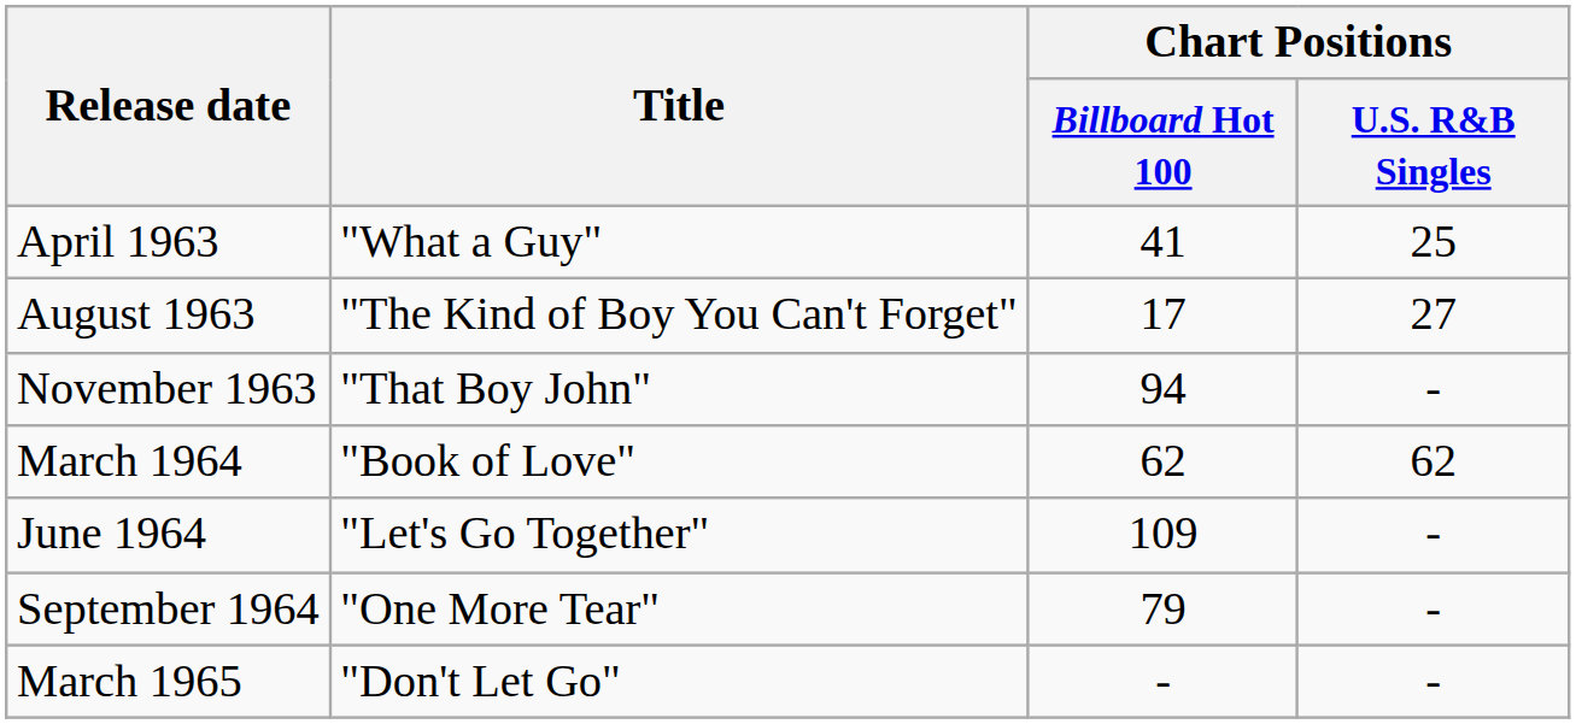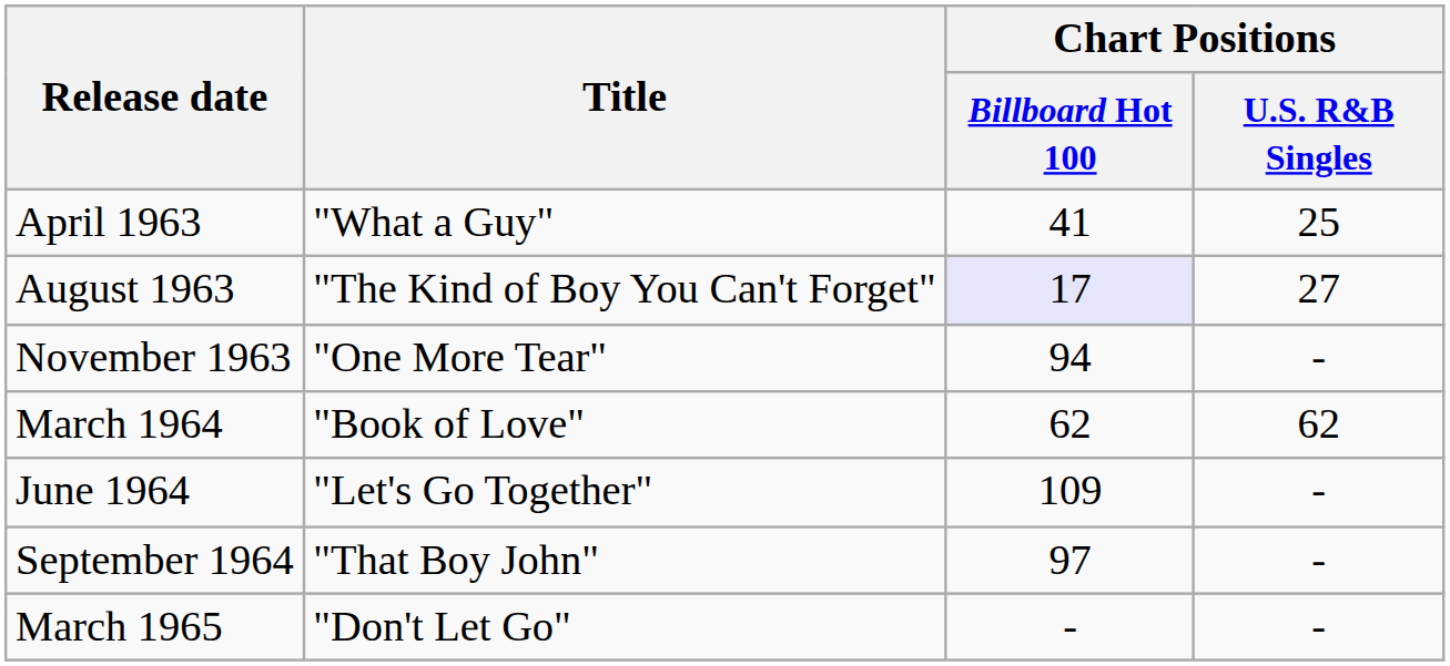August 1963 | Chart Positions / Billboard Hot 100: no background -> lavender background
November 1963 | Title: "That Boy John" -> "One More Tear"
September 1964 | Title: "One More Tear" -> "That Boy John"
September 1964 | Chart Positions / Billboard Hot 100: 79 -> 97
